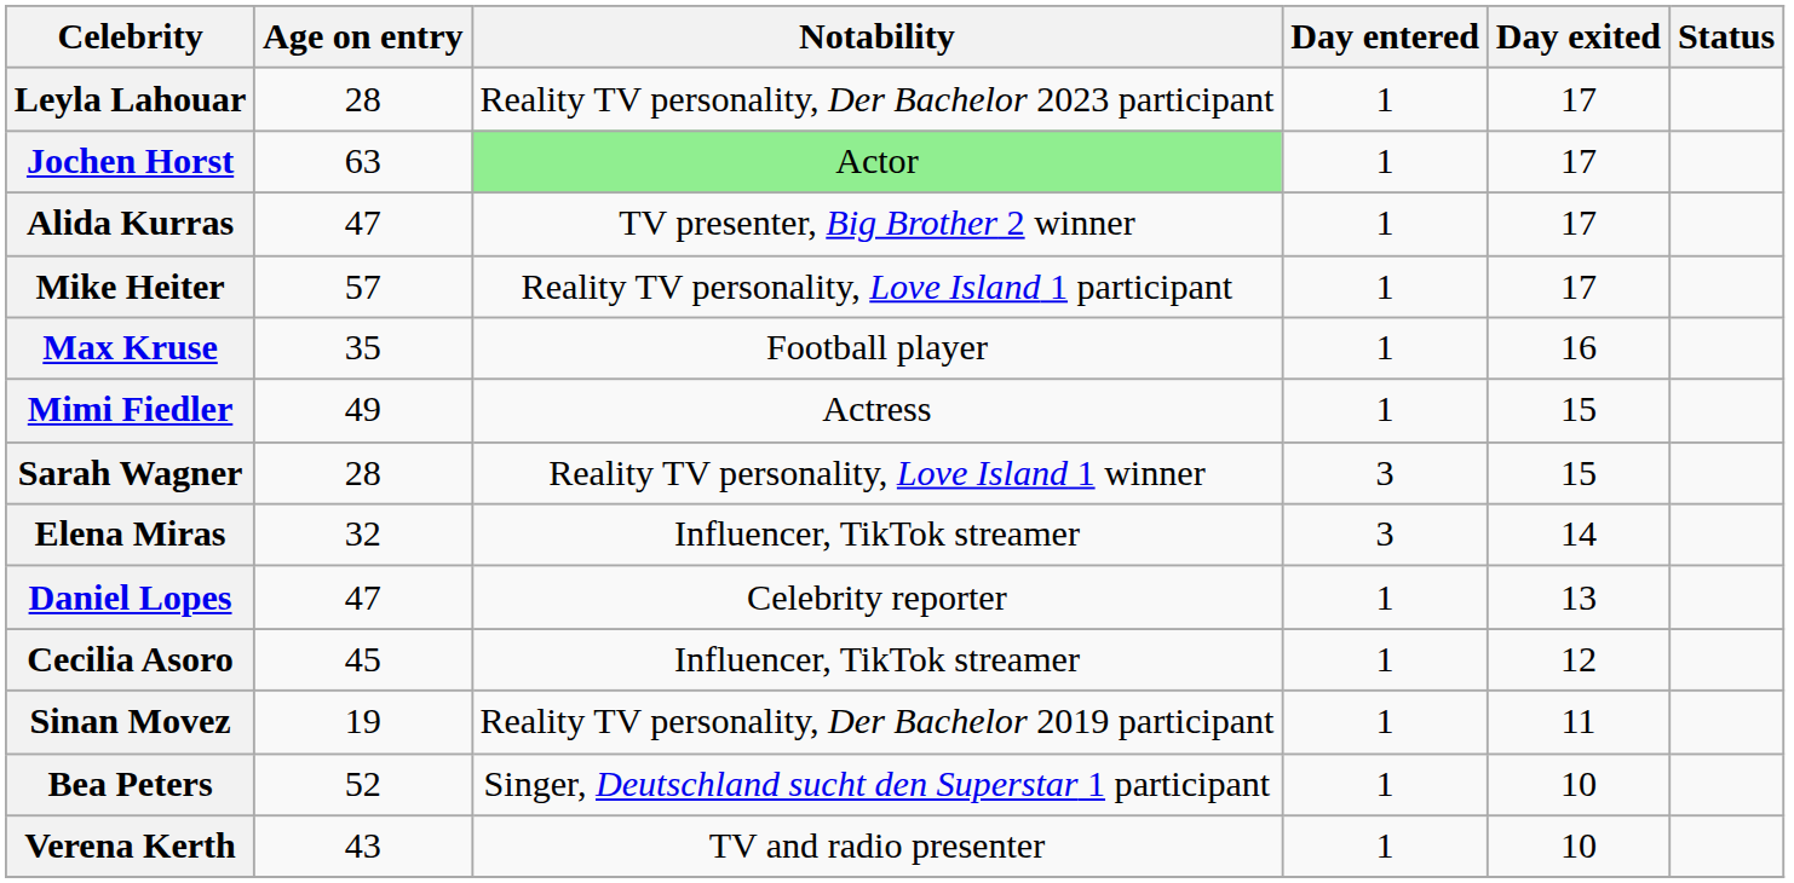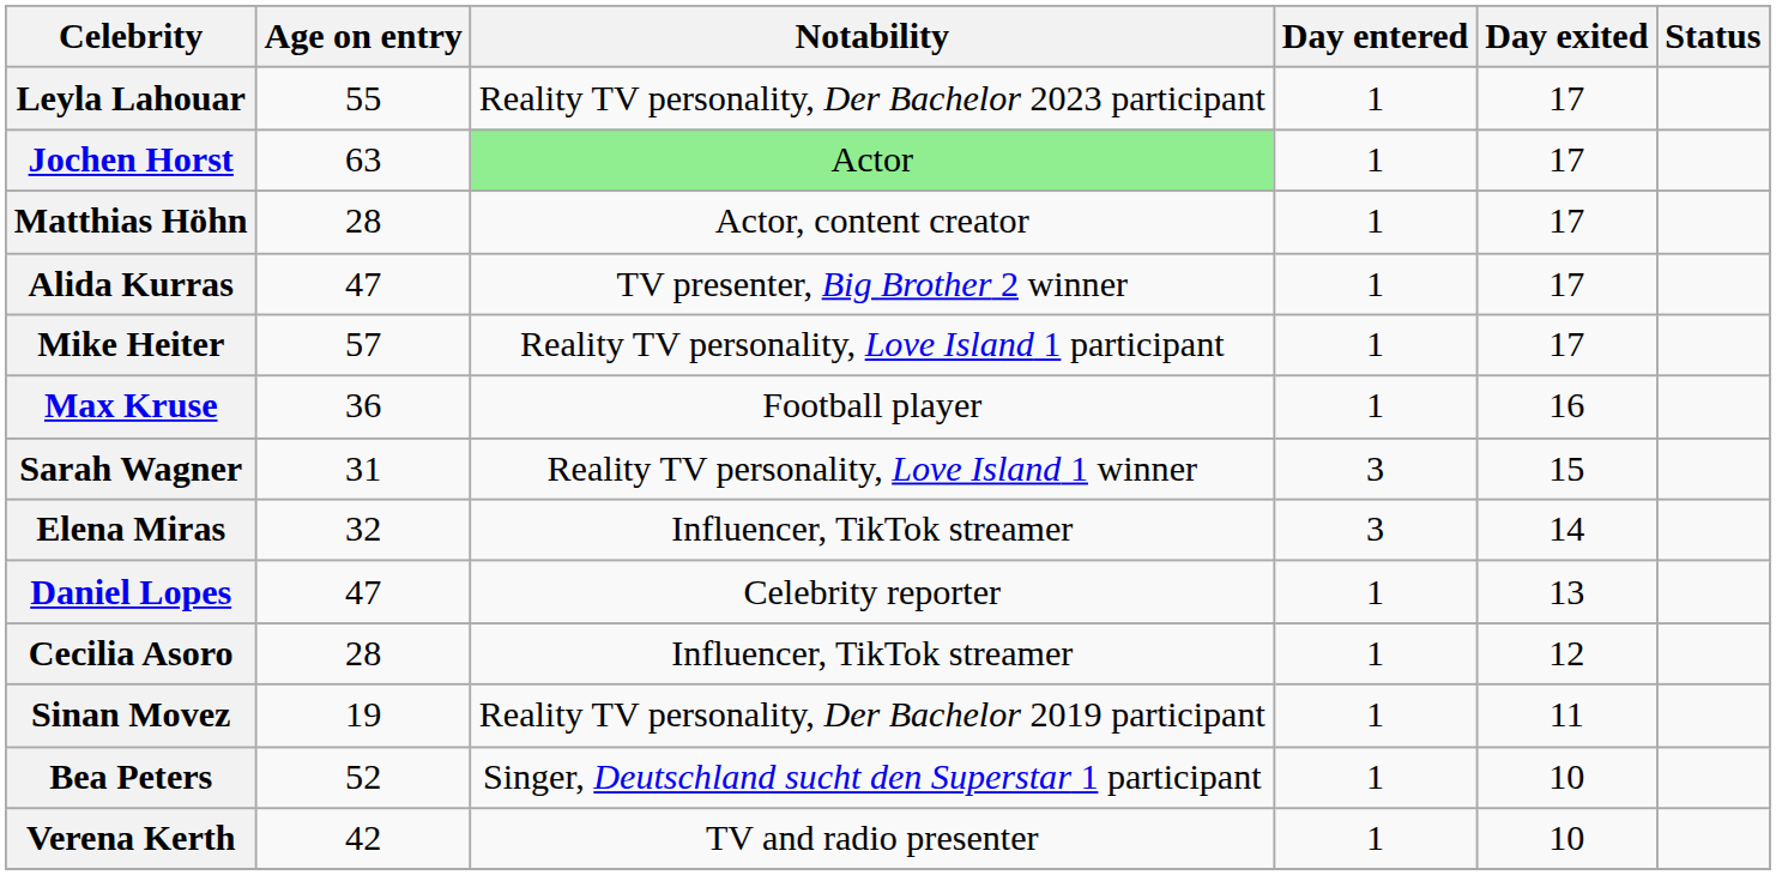Leyla Lahouar | Age on entry: 28 -> 55
+ row: Matthias Höhn | 28 | Actor, content creator | 1 | 17
Max Kruse | Age on entry: 35 -> 36
- row: Mimi Fiedler | 49 | Actress | 1 | 15
Sarah Wagner | Age on entry: 28 -> 31
Cecilia Asoro | Age on entry: 45 -> 28
Verena Kerth | Age on entry: 43 -> 42
